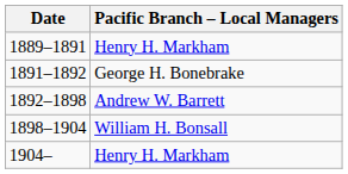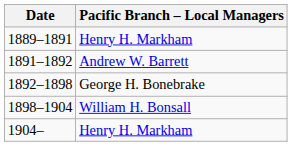1891–1892 | Pacific Branch – Local Managers: George H. Bonebrake -> Andrew W. Barrett
1892–1898 | Pacific Branch – Local Managers: Andrew W. Barrett -> George H. Bonebrake
